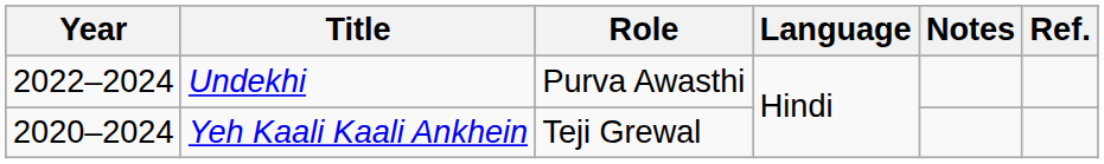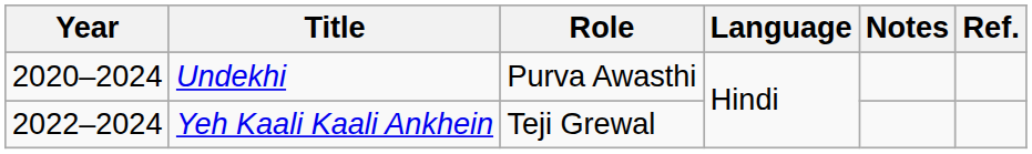Undekhi | Year: 2022–2024 -> 2020–2024
Yeh Kaali Kaali Ankhein | Year: 2020–2024 -> 2022–2024
